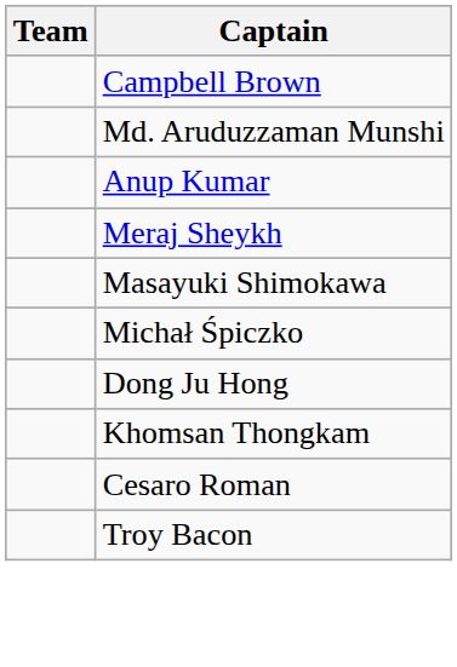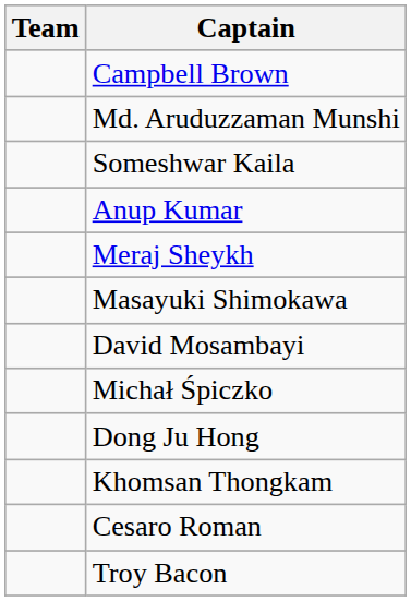+ row: Someshwar Kaila
+ row: David Mosambayi
